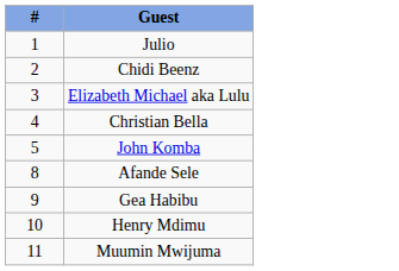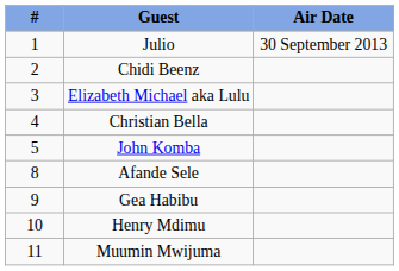+ column: Air Date | 30 September 2013
